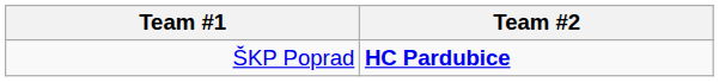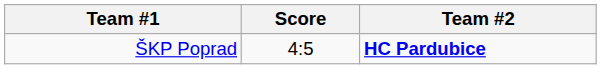+ column: Score | 4:5
